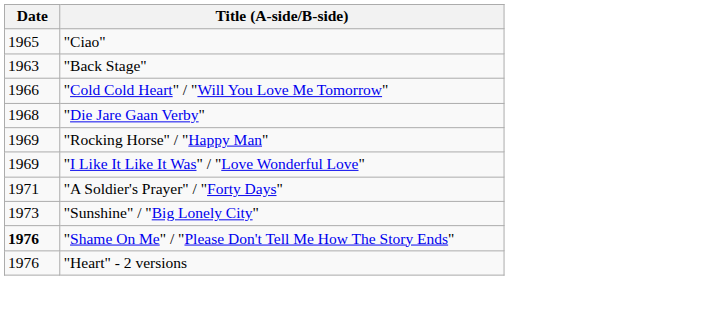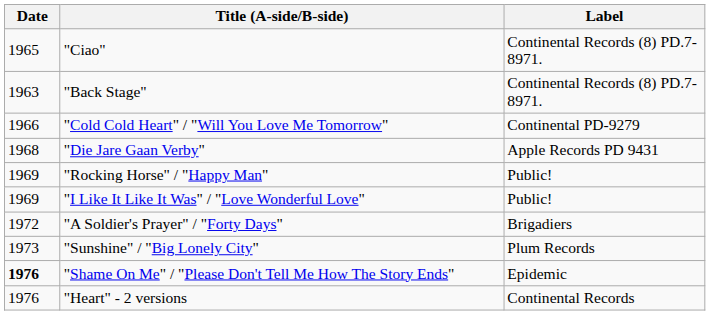+ column: Label | Continental Records (8) PD.7-8971. | Continental Records (8) PD.7-8971. | Continental PD-9279 | Apple Records PD 9431 | Public! | Public! | Brigadiers | Plum Records | Epidemic | Continental Records
"A Soldier's Prayer" / "Forty Days" | Date: 1971 -> 1972
